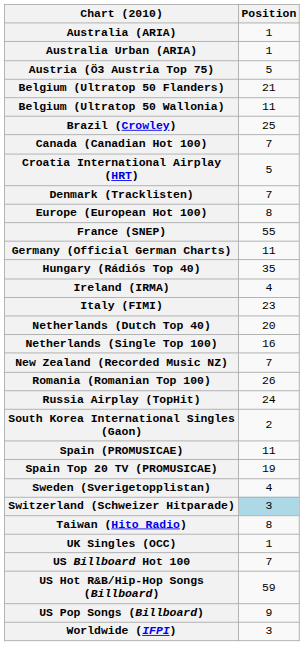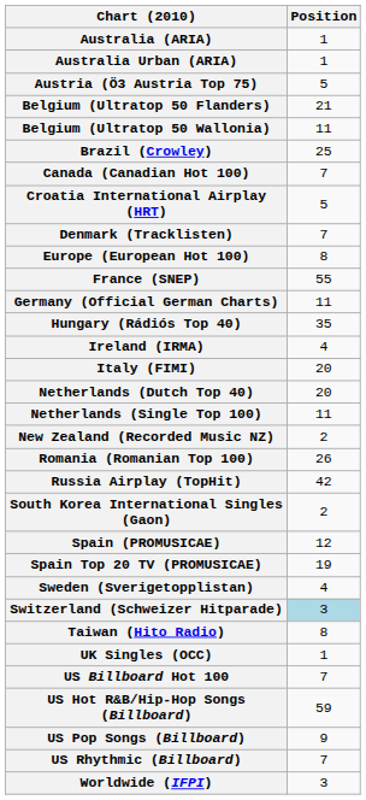Italy (FIMI) | Position: 23 -> 20
Netherlands (Single Top 100) | Position: 16 -> 11
New Zealand (Recorded Music NZ) | Position: 7 -> 2
Russia Airplay (TopHit) | Position: 24 -> 42
Spain (PROMUSICAE) | Position: 11 -> 12
+ row: US Rhythmic (Billboard) | 7
